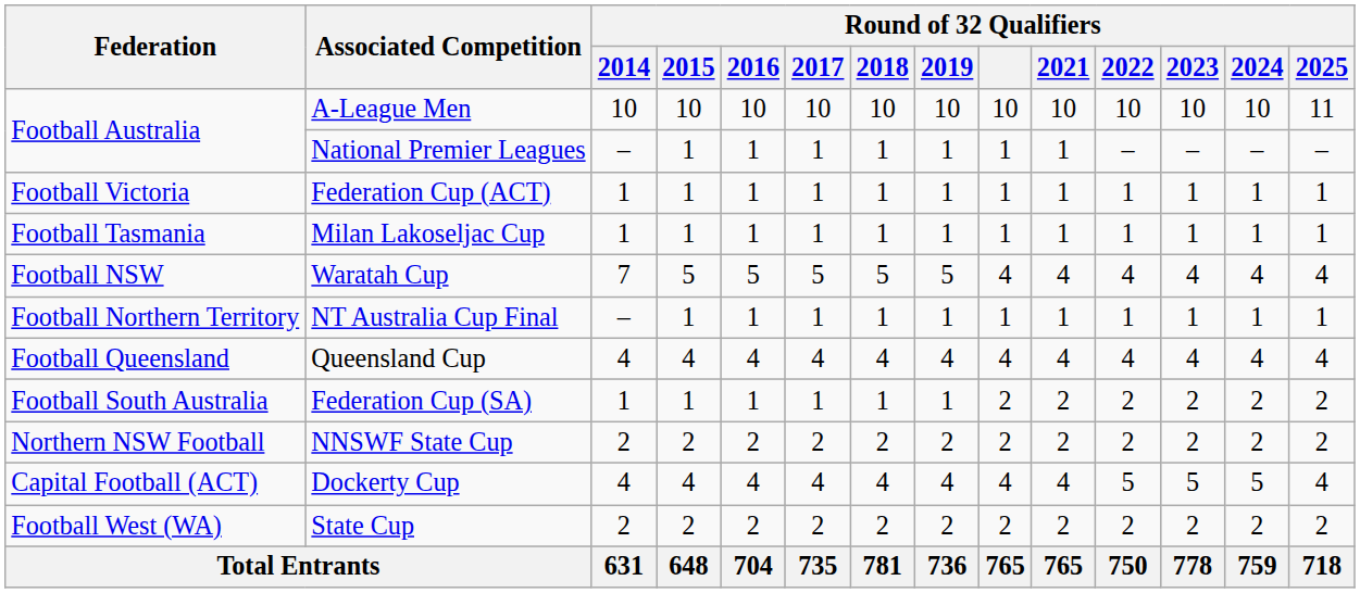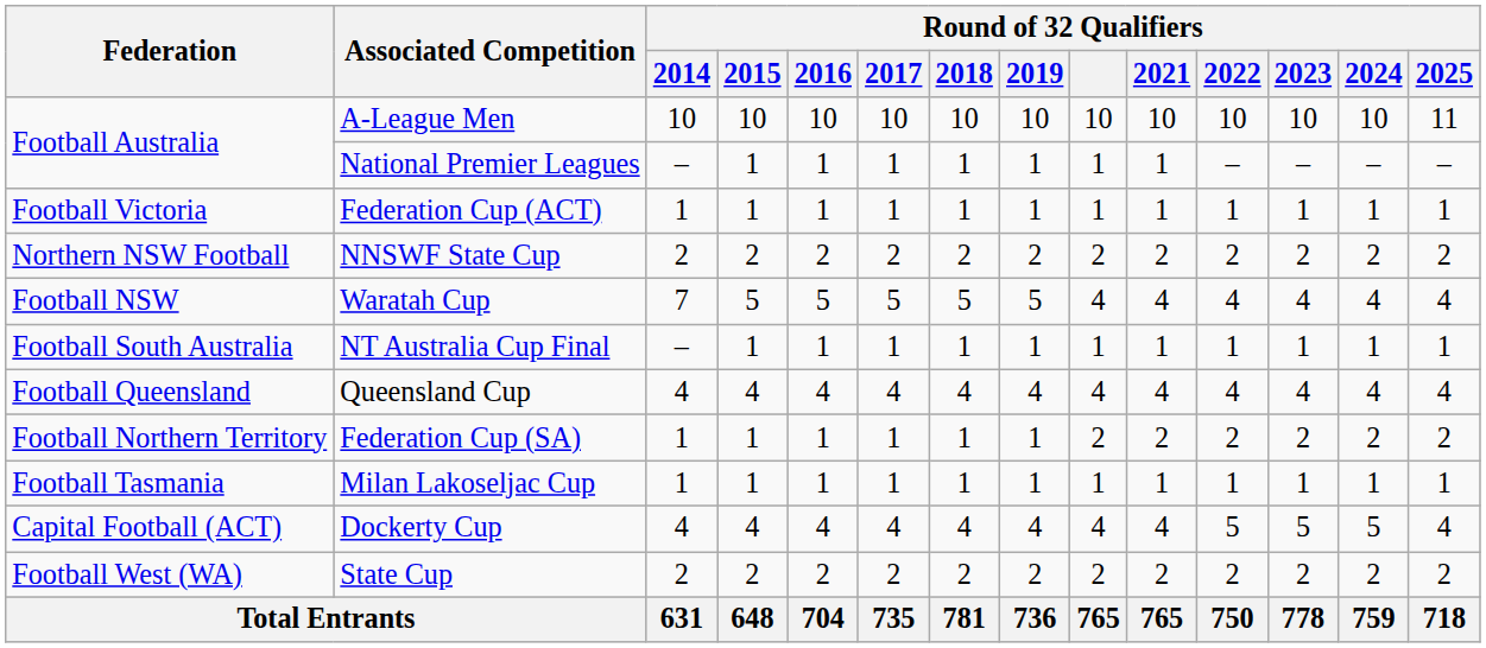rows swapped: NNSWF State Cup <-> Milan Lakoseljac Cup
NT Australia Cup Final | Federation: Football Northern Territory -> Football South Australia
Federation Cup (SA) | Federation: Football South Australia -> Football Northern Territory
